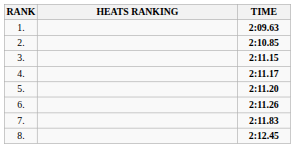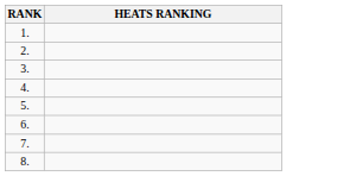- column: TIME | 2:09.63 | 2:10.85 | 2:11.15 | 2:11.17 | 2:11.20 | 2:11.26 | 2:11.83 | 2:12.45
